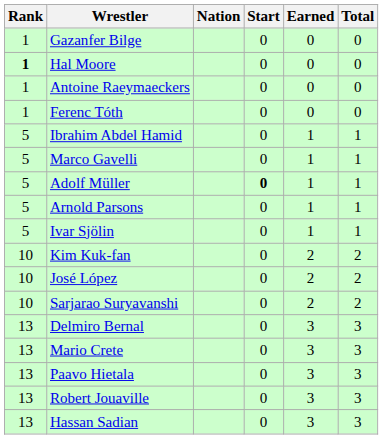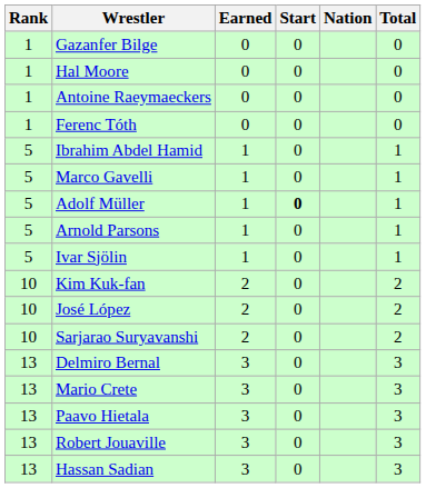columns swapped: Nation <-> Earned
Hal Moore | Rank: bold -> normal
